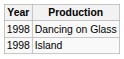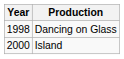Island | Year: 1998 -> 2000
